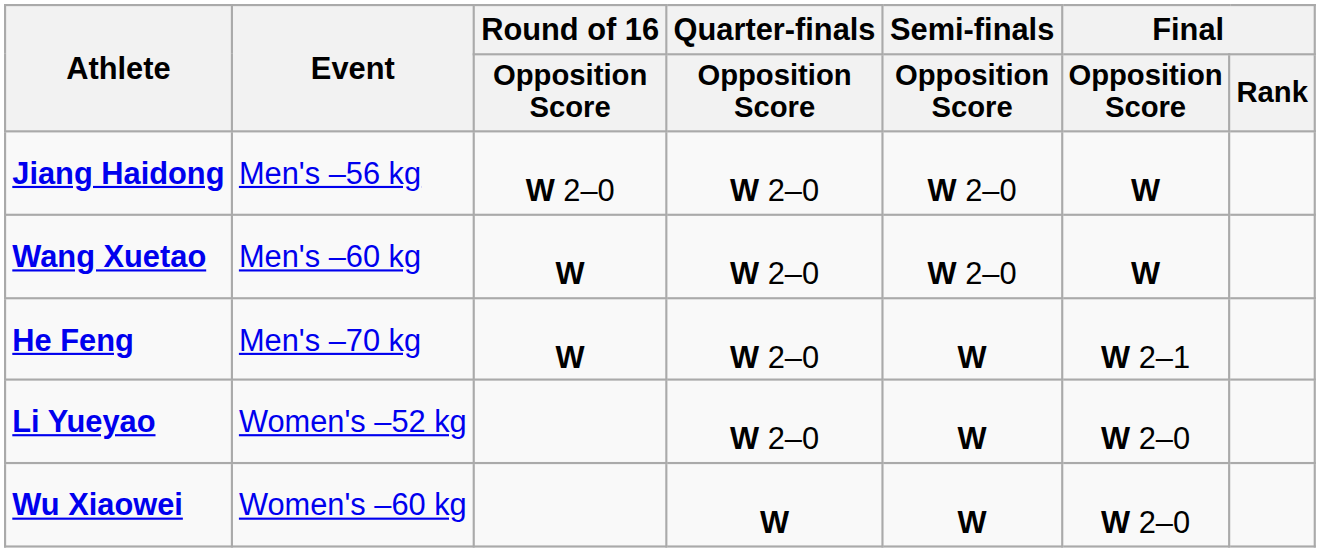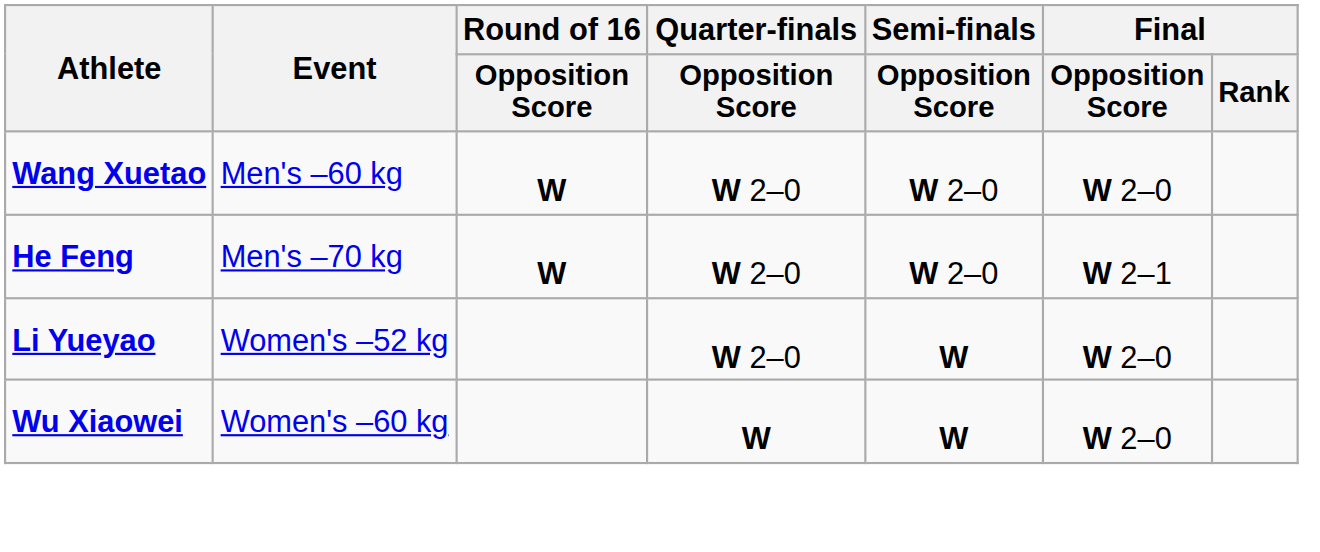- row: Jiang Haidong | Men's –56 kg | W 2–0 | W 2–0 | W 2–0 | W
Wang Xuetao | Final / Opposition Score: W -> W 2–0
He Feng | Semi-finals / Opposition Score: W -> W 2–0
